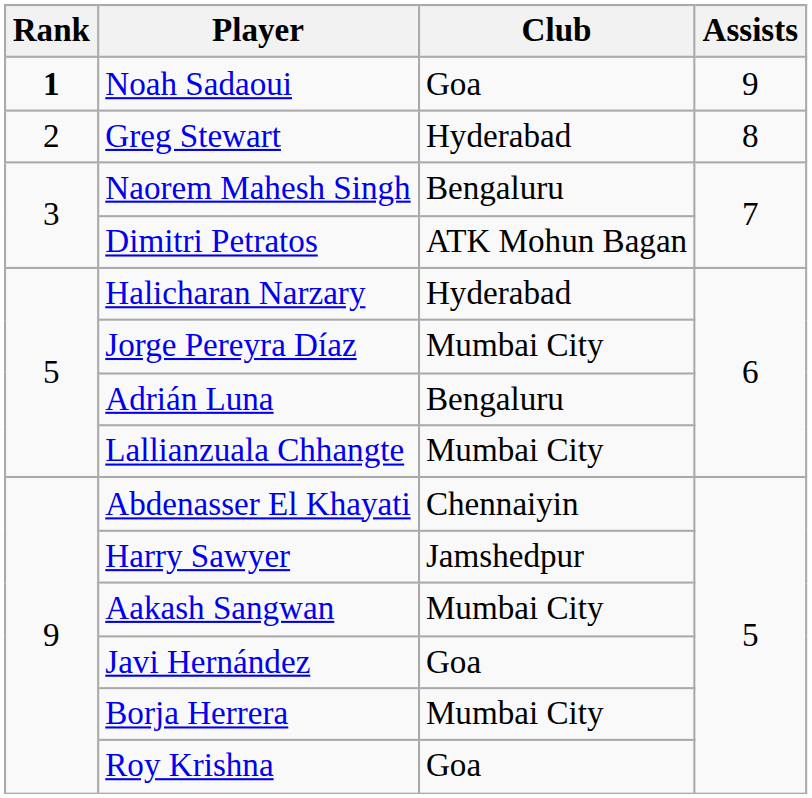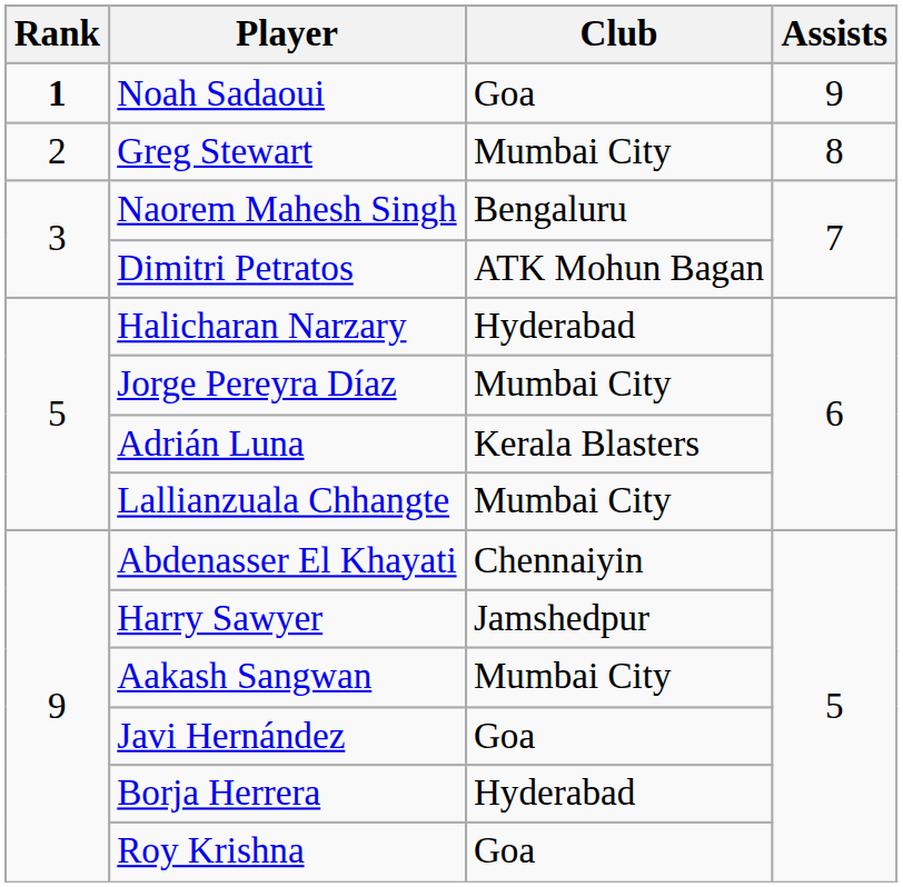Greg Stewart | Club: Hyderabad -> Mumbai City
Adrián Luna | Club: Bengaluru -> Kerala Blasters
Borja Herrera | Club: Mumbai City -> Hyderabad
